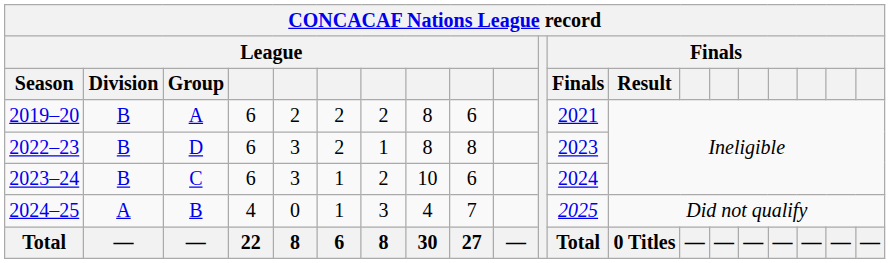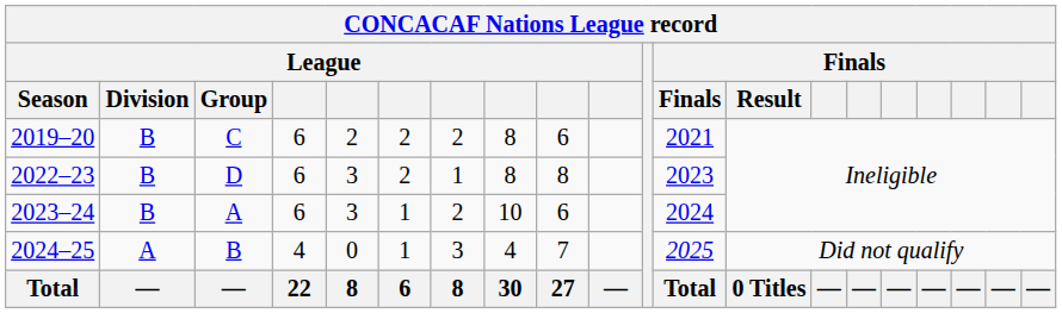2019–20 | League / Group: A -> C
2023–24 | League / Group: C -> A
